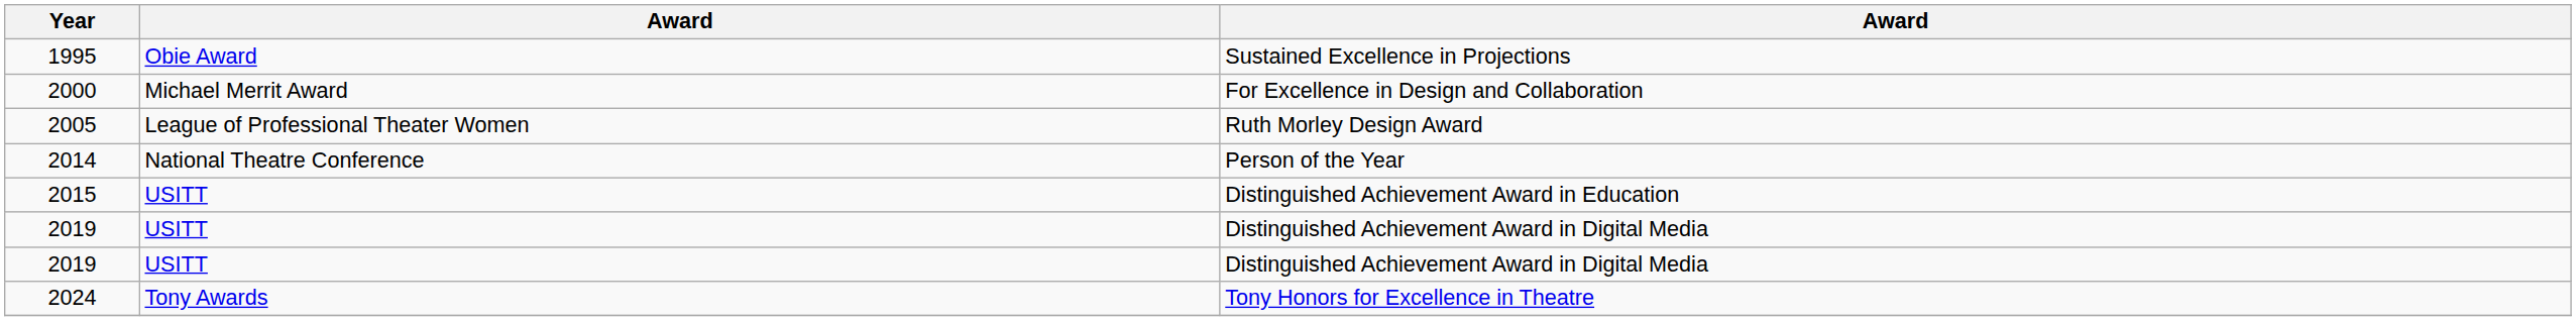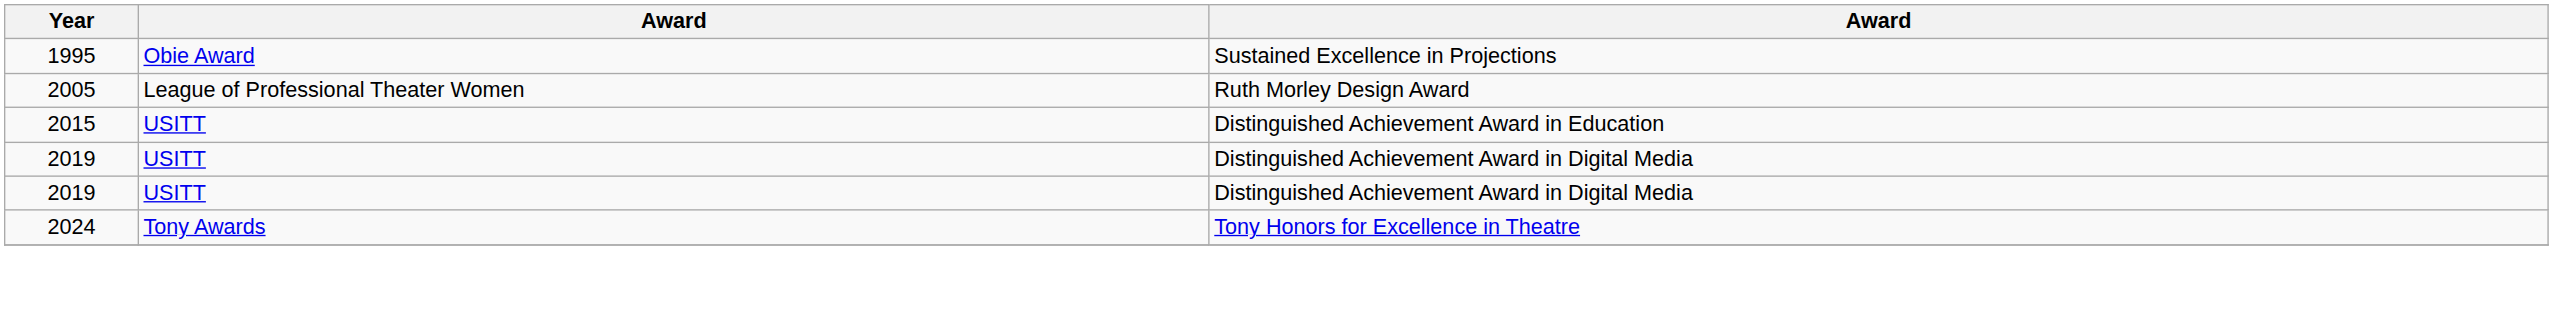- row: 2000 | Michael Merrit Award | For Excellence in Design and Collaboration
- row: 2014 | National Theatre Conference | Person of the Year
